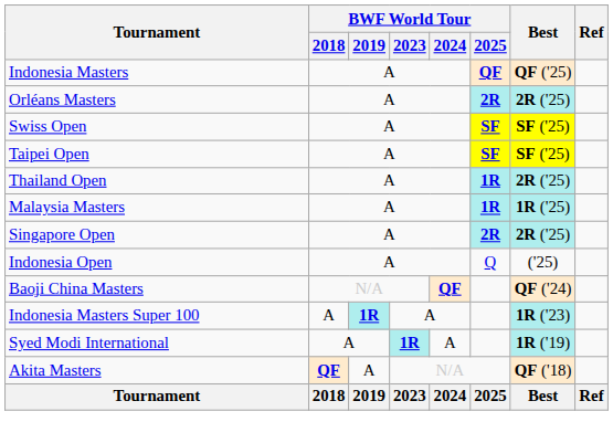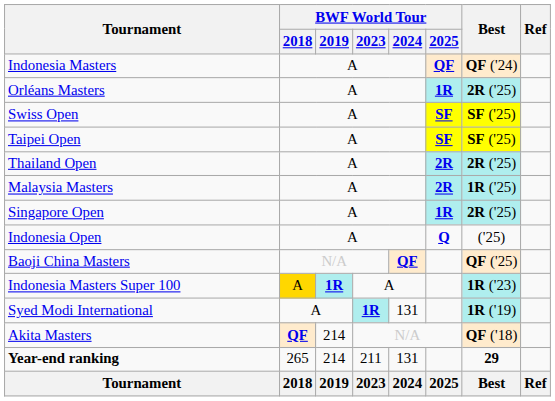Indonesia Masters | Best: QF ('25) -> QF ('24)
Orléans Masters | BWF World Tour / 2025: 2R -> 1R
Thailand Open | BWF World Tour / 2025: 1R -> 2R
Malaysia Masters | BWF World Tour / 2025: 1R -> 2R
Singapore Open | BWF World Tour / 2025: 2R -> 1R
Indonesia Open | BWF World Tour / 2025: normal -> bold
Baoji China Masters | Best: QF ('24) -> QF ('25)
Indonesia Masters Super 100 | BWF World Tour / 2018: no background -> gold background
Syed Modi International | BWF World Tour / 2024: A -> 131
Akita Masters | BWF World Tour / 2019: A -> 214
+ row: Year-end ranking | 265 | 214 | 211 | 131 | 29
